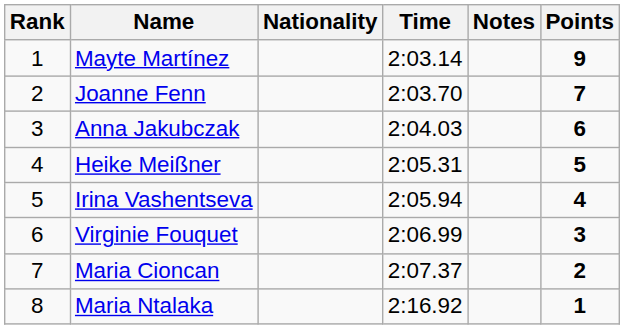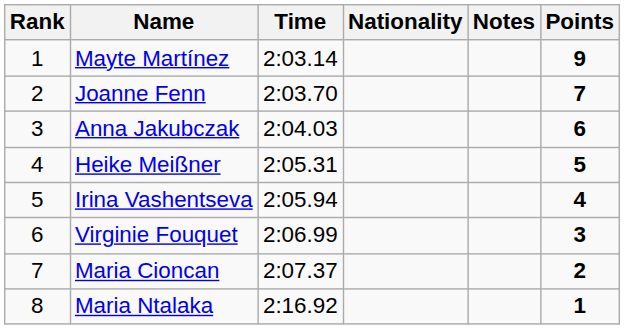columns swapped: Nationality <-> Time
